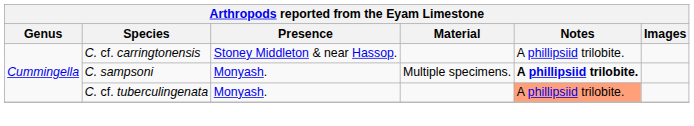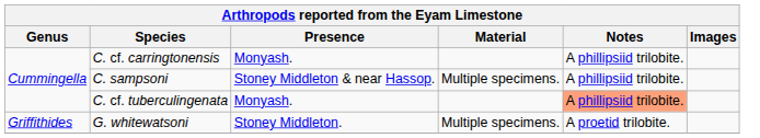C. cf. carringtonensis | Presence: Stoney Middleton & near Hassop. -> Monyash.
C. sampsoni | Presence: Monyash. -> Stoney Middleton & near Hassop.
C. sampsoni | Notes: bold -> normal
+ row: Griffithides | G. whitewatsoni | Stoney Middleton. | Multiple specimens. | A proetid trilobite.
